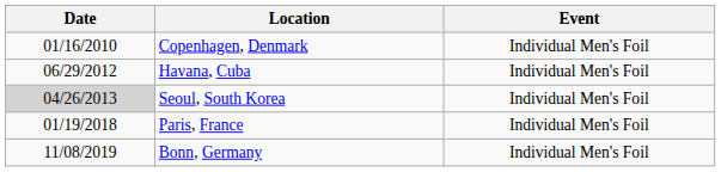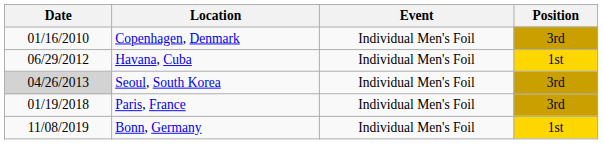+ column: Position | 3rd | 1st | 3rd | 3rd | 1st
